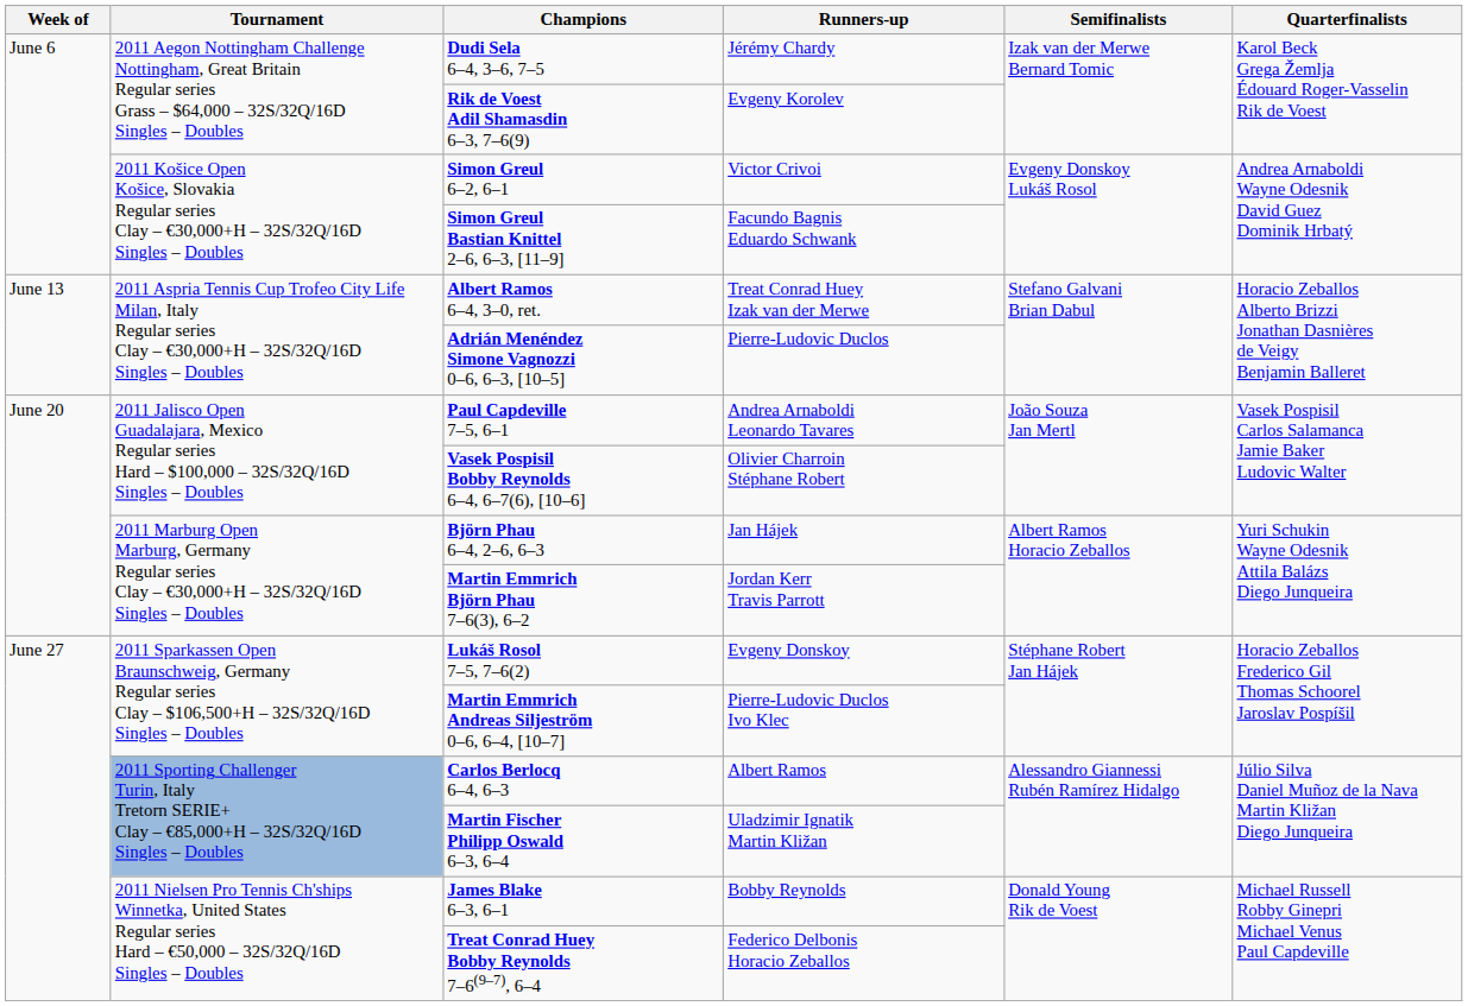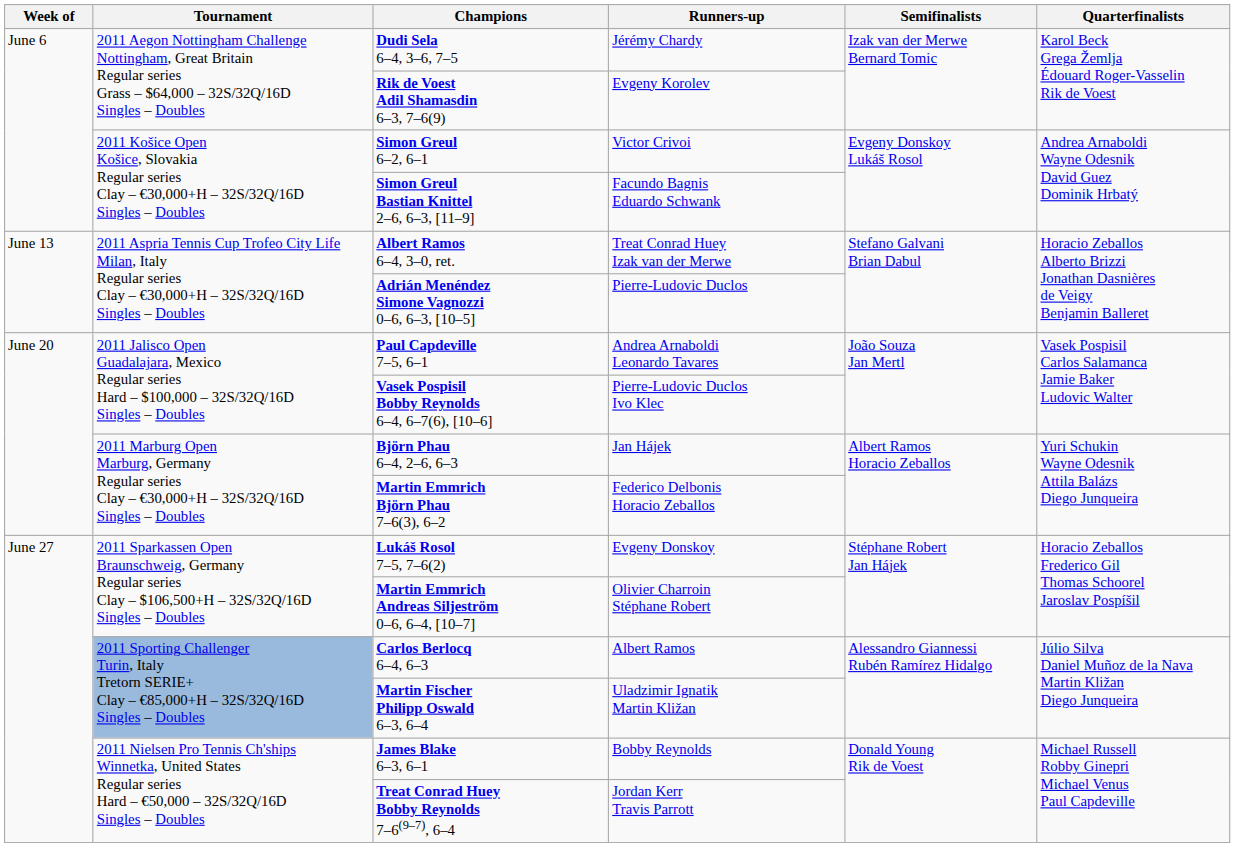Vasek Pospisil Bobby Reynolds 6–4, 6–7(6), [10–6] | Runners-up: Olivier Charroin Stéphane Robert -> Pierre-Ludovic Duclos Ivo Klec
Martin Emmrich Björn Phau 7–6(3), 6–2 | Runners-up: Jordan Kerr Travis Parrott -> Federico Delbonis Horacio Zeballos
Martin Emmrich Andreas Siljeström 0–6, 6–4, [10–7] | Runners-up: Pierre-Ludovic Duclos Ivo Klec -> Olivier Charroin Stéphane Robert
Treat Conrad Huey Bobby Reynolds 7–6(9–7), 6–4 | Runners-up: Federico Delbonis Horacio Zeballos -> Jordan Kerr Travis Parrott
